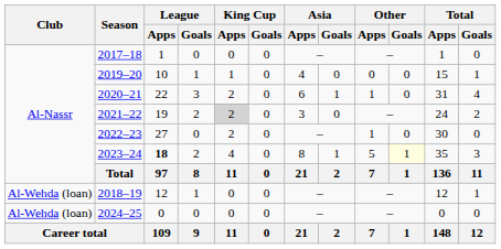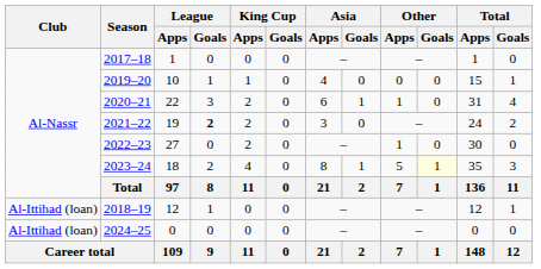2021–22 | League / Goals: normal -> bold
2021–22 | King Cup / Apps: lightgrey background -> no background
2023–24 | League / Apps: bold -> normal
2018–19 | Club: Al-Wehda (loan) -> Al-Ittihad (loan)
2024–25 | Club: Al-Wehda (loan) -> Al-Ittihad (loan)
